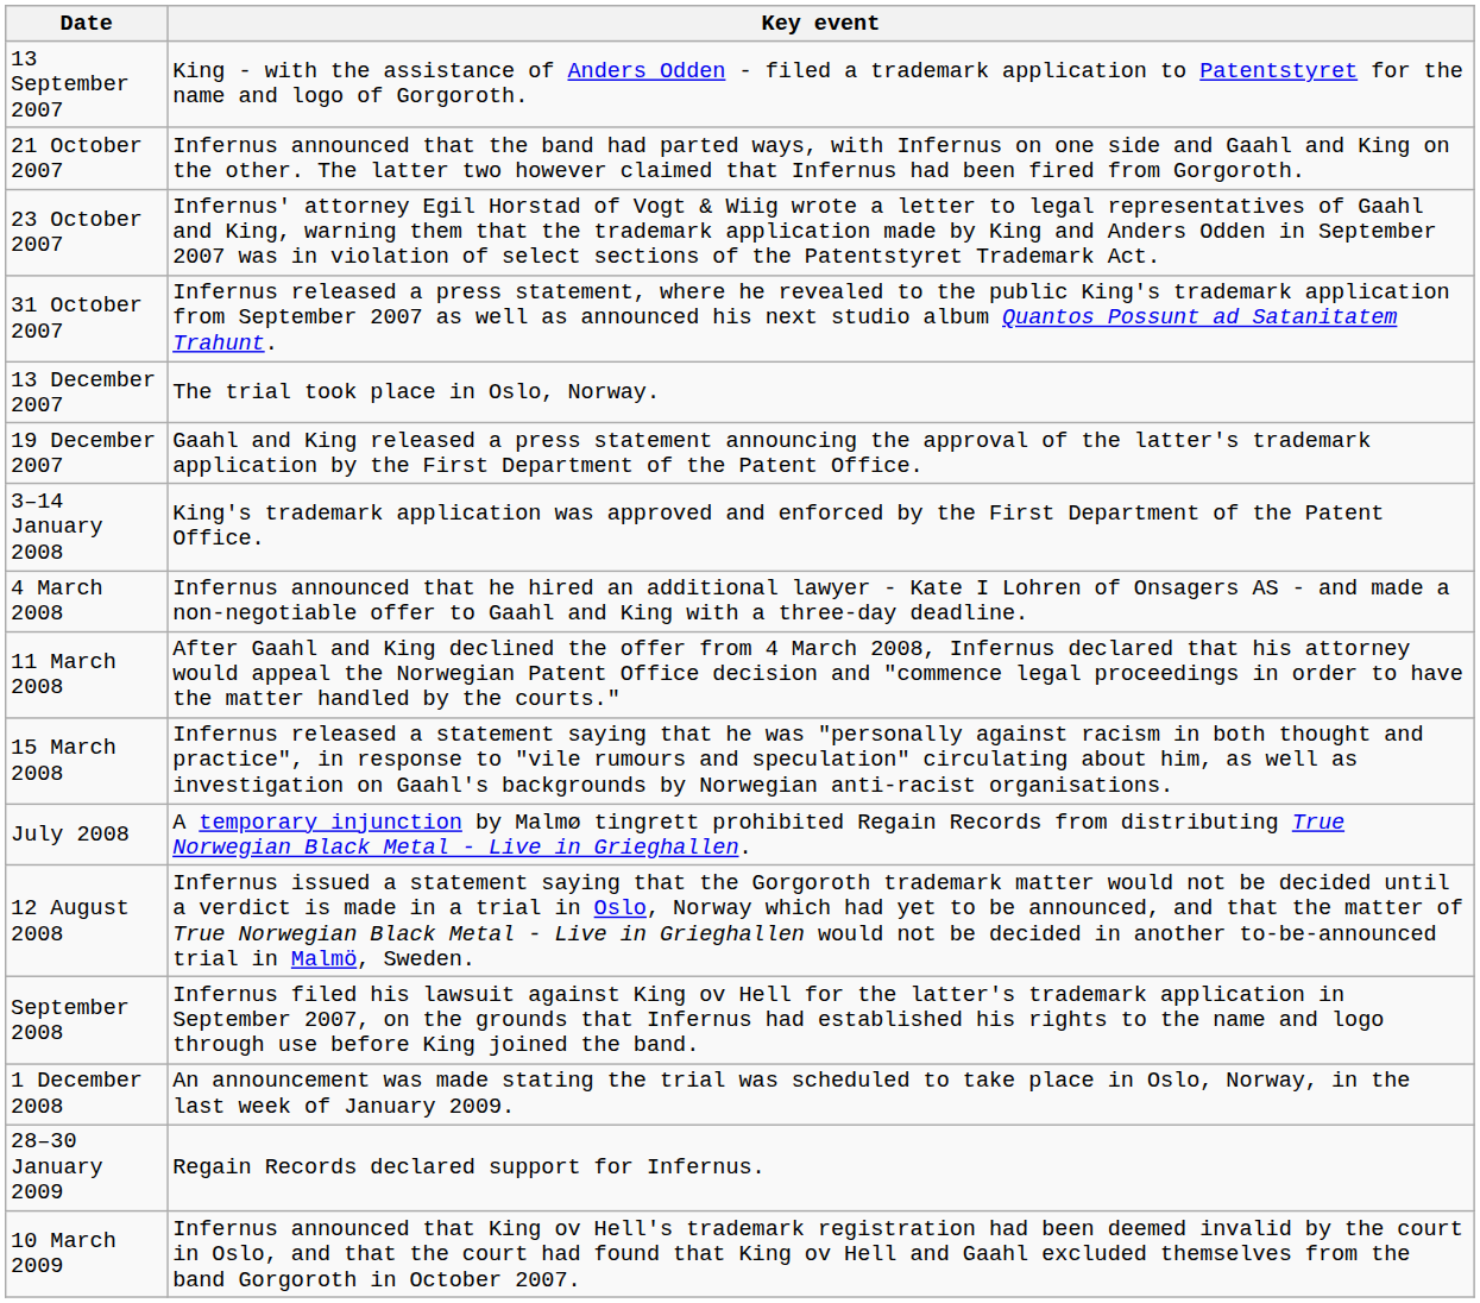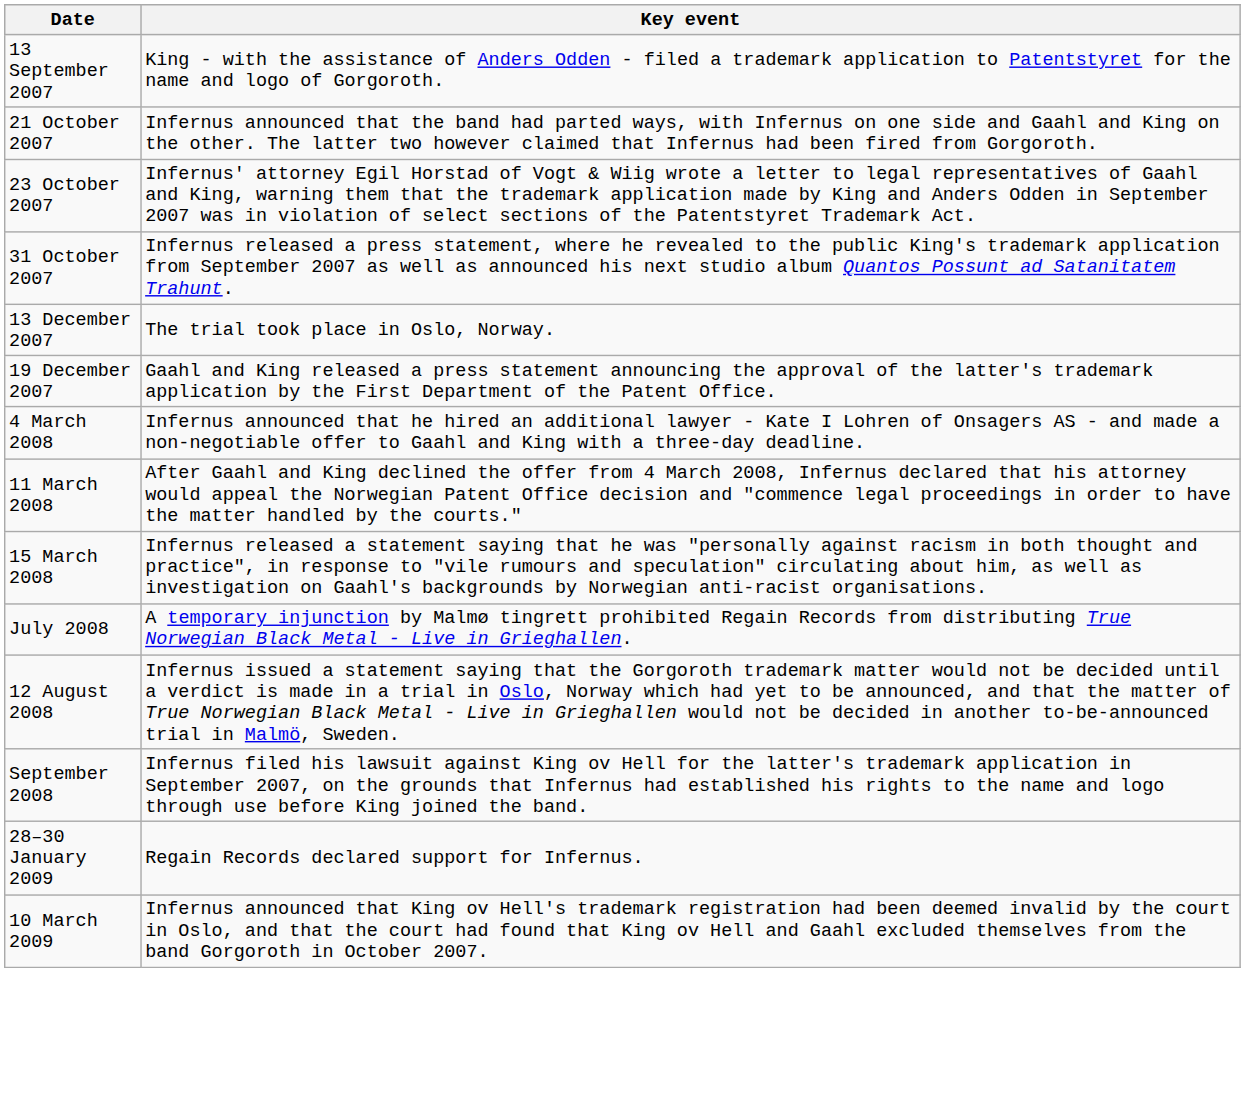- row: 3–14 January 2008 | King's trademark application was approved and enforced by the First Department of the Patent Office.
- row: 1 December 2008 | An announcement was made stating the trial was scheduled to take place in Oslo, Norway, in the last week of January 2009.
